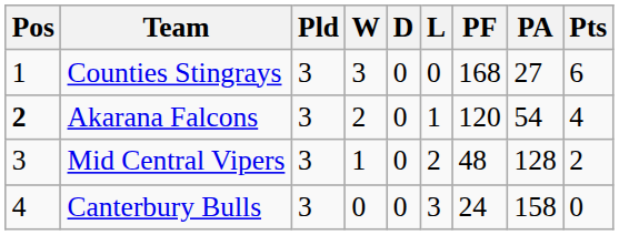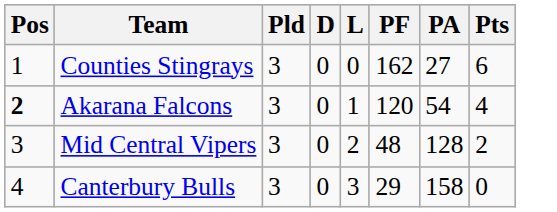- column: W | 3 | 2 | 1 | 0
Counties Stingrays | PF: 168 -> 162
Canterbury Bulls | PF: 24 -> 29
